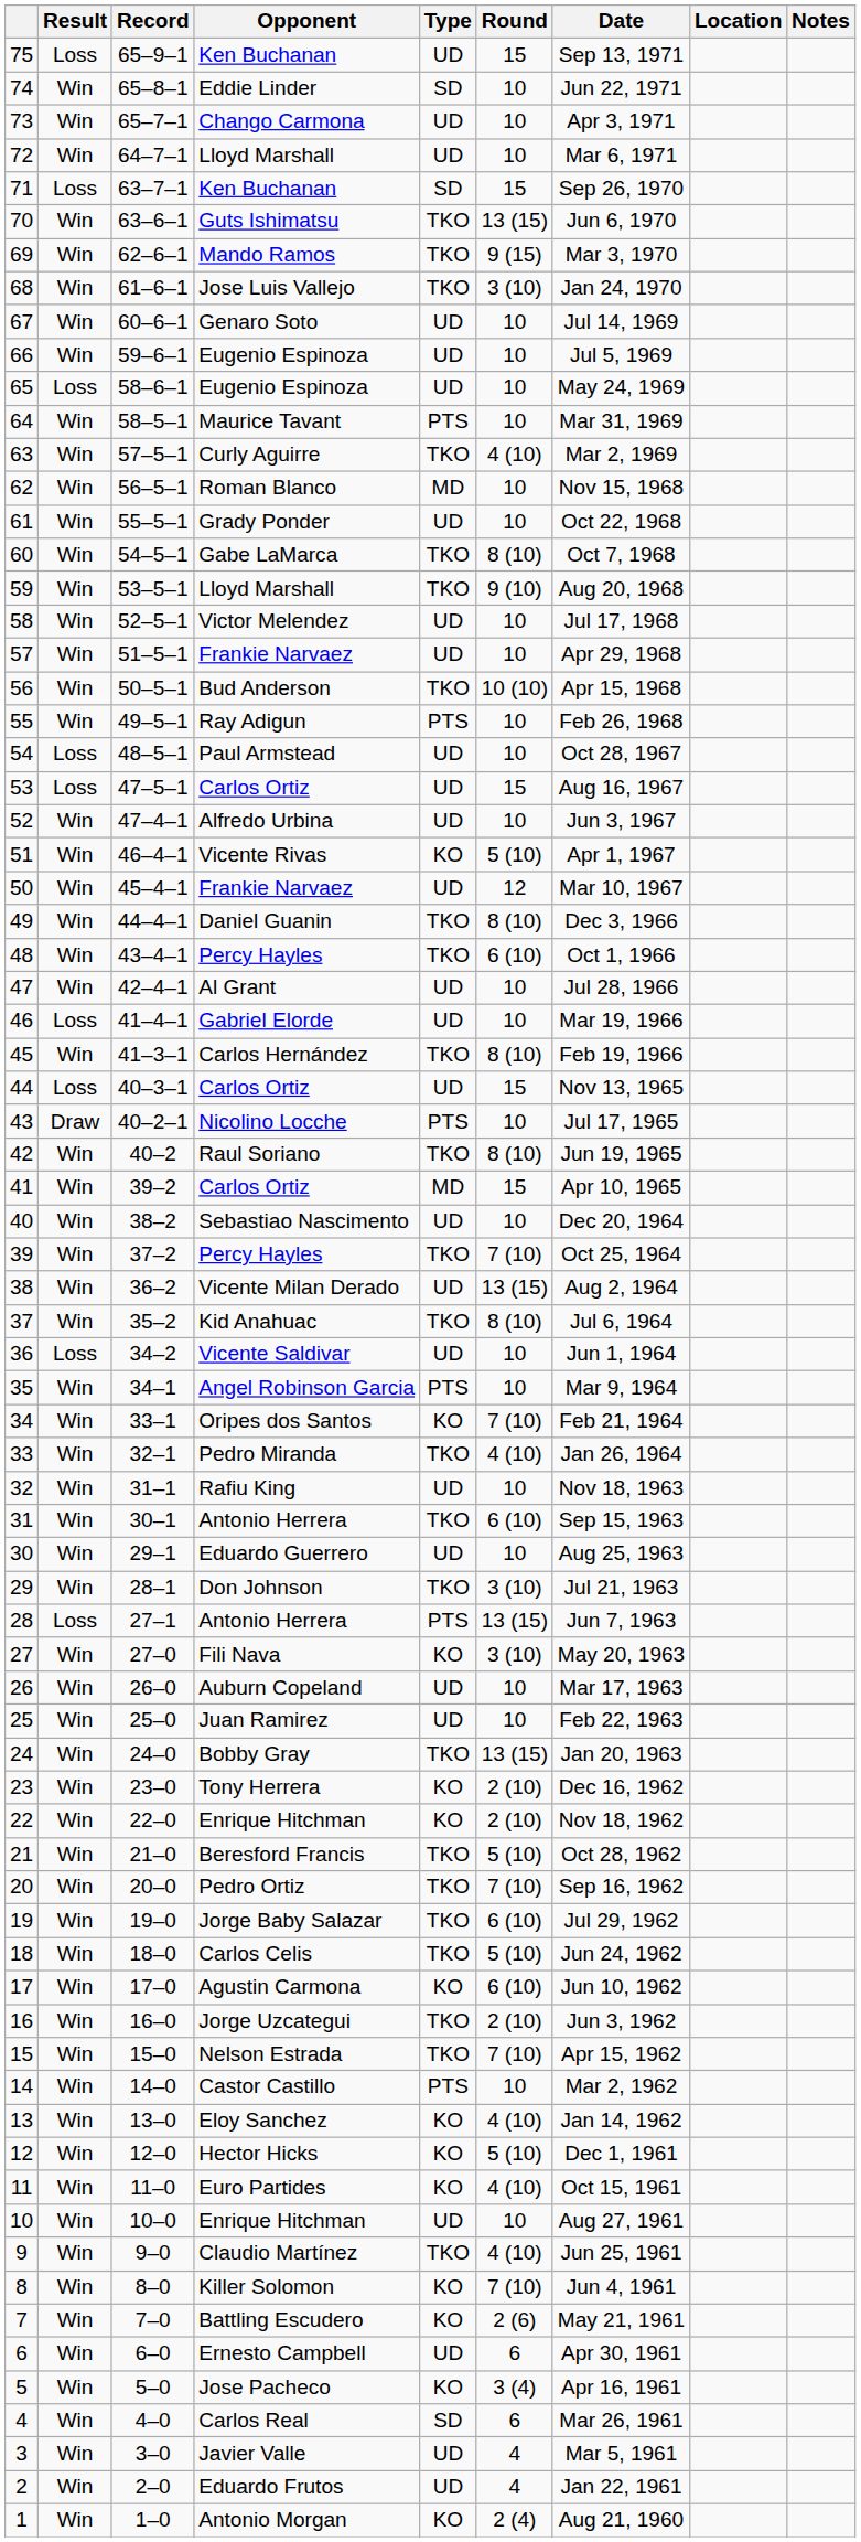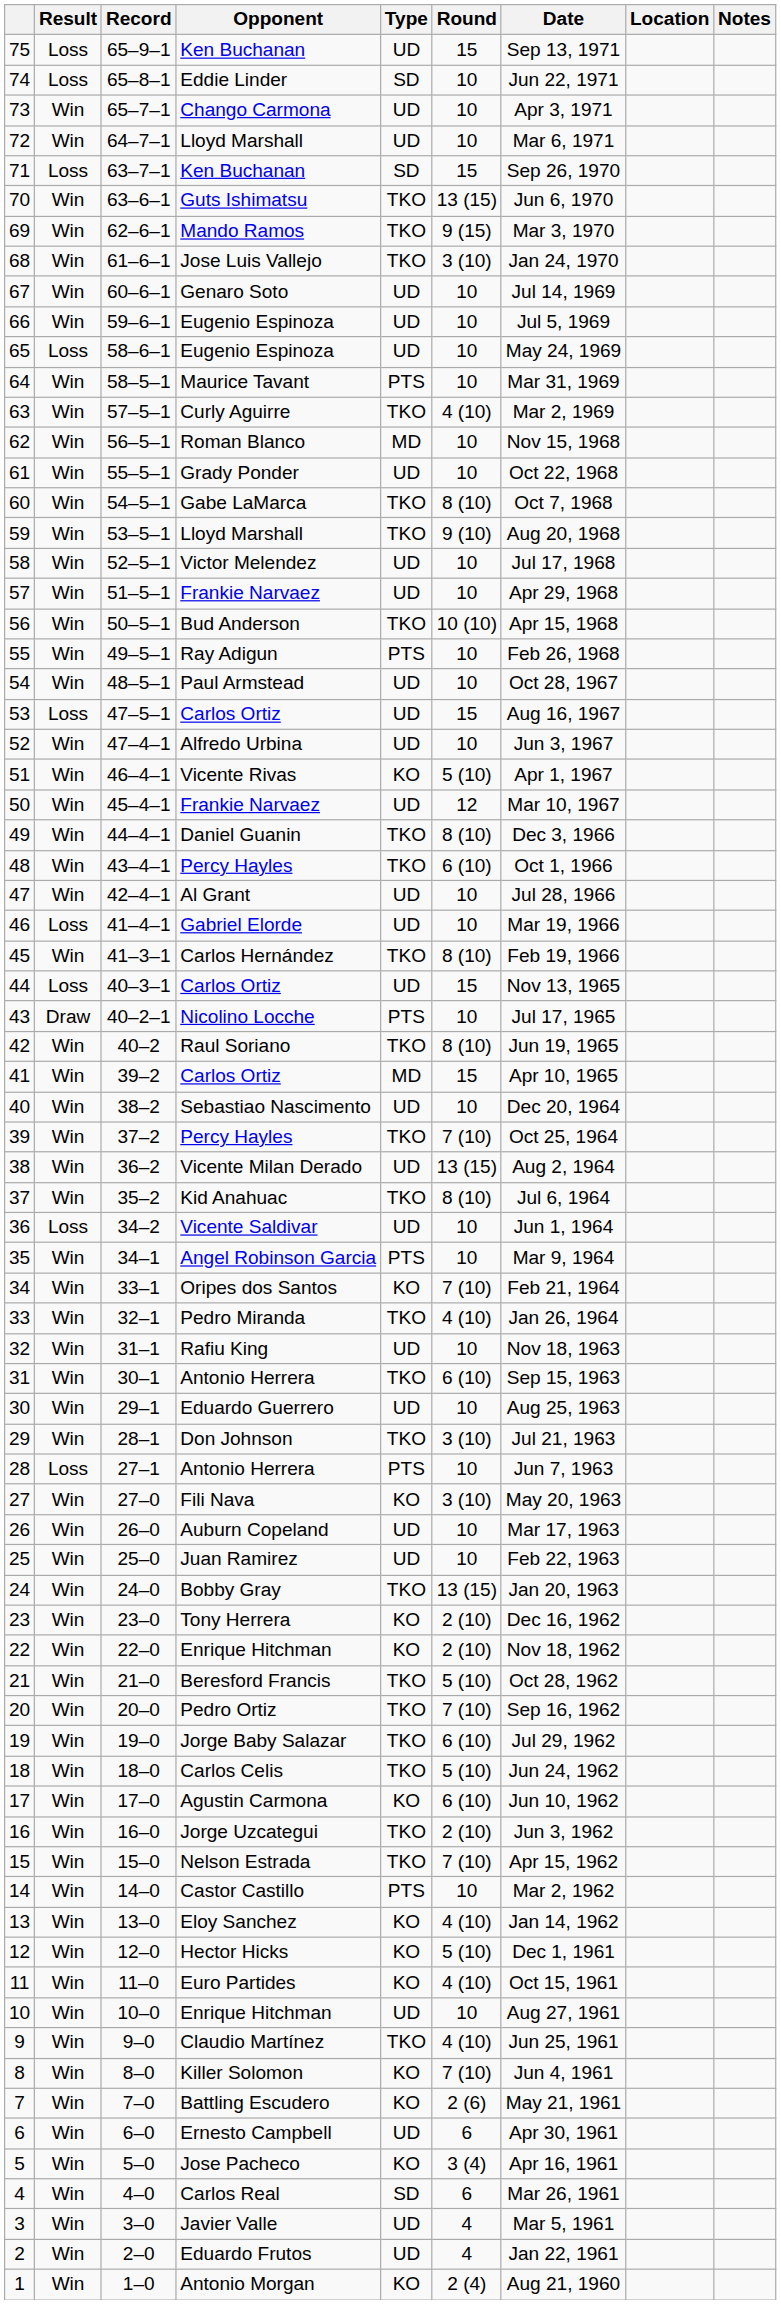74 | Result: Win -> Loss
54 | Result: Loss -> Win
28 | Round: 13 (15) -> 10
